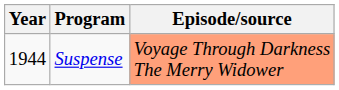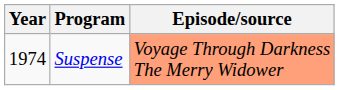Suspense | Year: 1944 -> 1974
